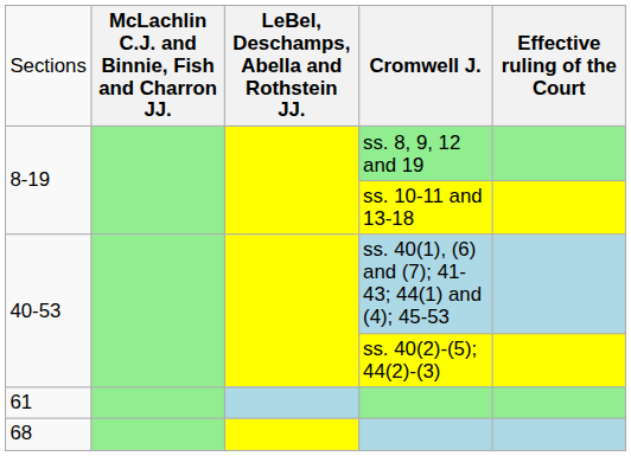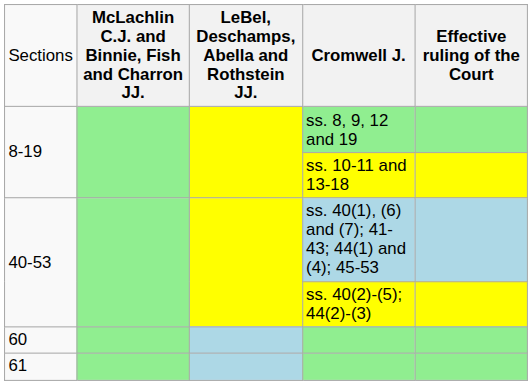+ row: 60
- row: 68
